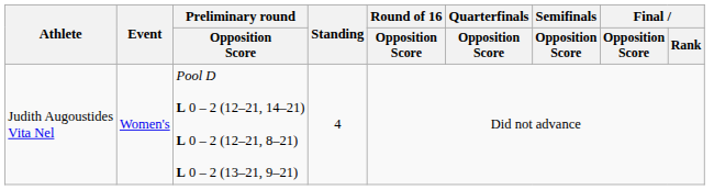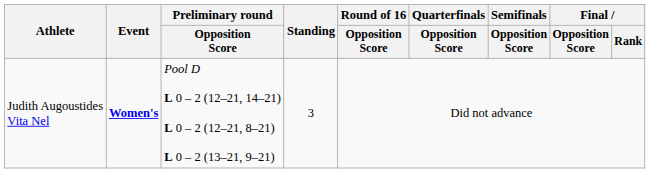Judith Augoustides Vita Nel | Event: normal -> bold
Judith Augoustides Vita Nel | Standing: 4 -> 3
